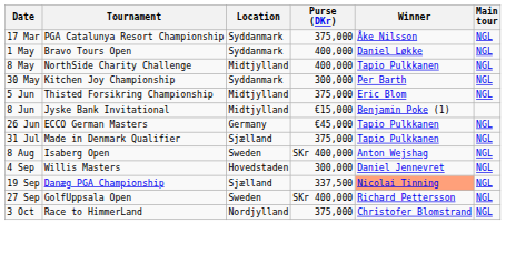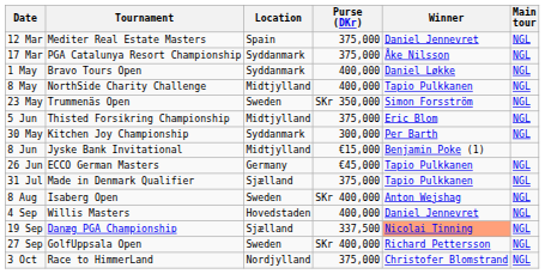+ row: 12 Mar | Mediter Real Estate Masters | Spain | 375,000 | Daniel Jennevret | NGL
+ row: 23 May | Trummenäs Open | Sweden | SKr 350,000 | Simon Forsström | NGL
rows swapped: 30 May <-> 5 Jun
4 Sep | Purse (DKr): 300,000 -> 400,000
